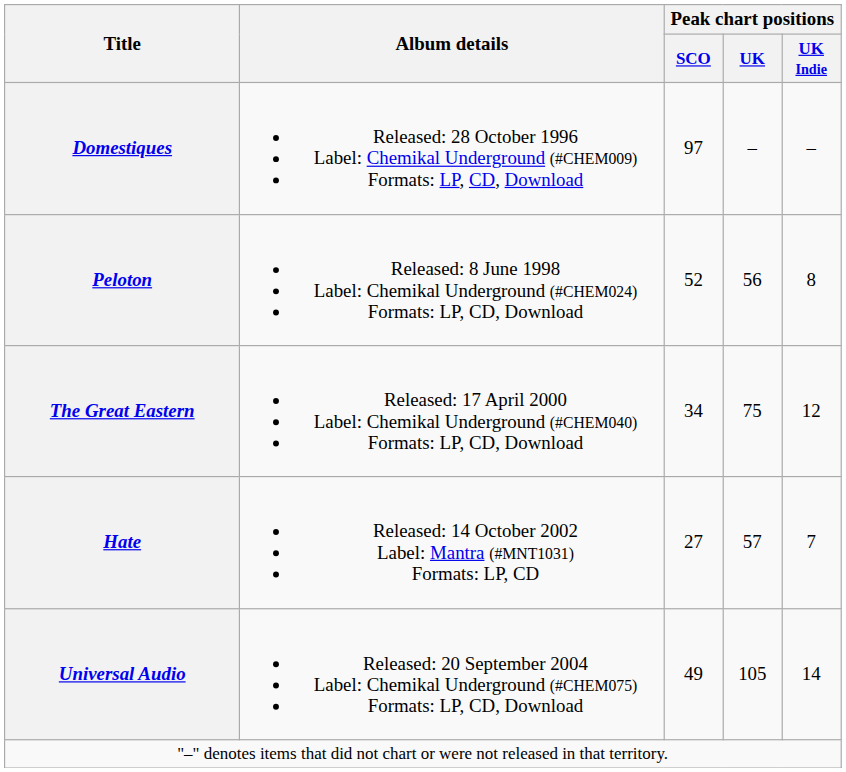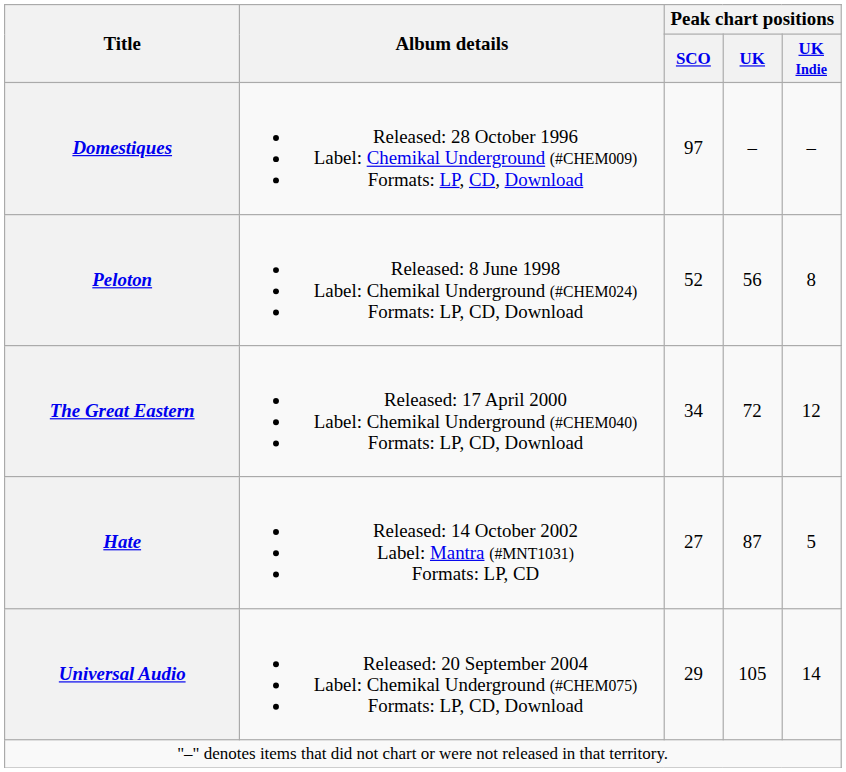The Great Eastern | Peak chart positions / UK: 75 -> 72
Hate | Peak chart positions / UK: 57 -> 87
Hate | Peak chart positions / UK Indie: 7 -> 5
Universal Audio | Peak chart positions / SCO: 49 -> 29
